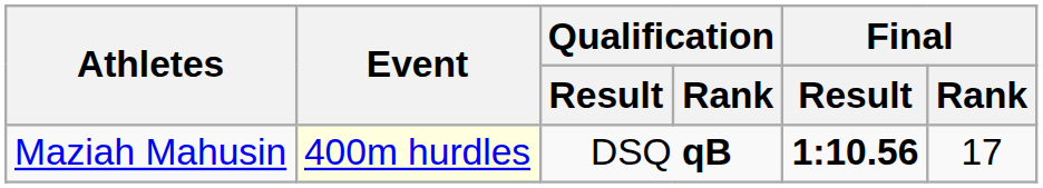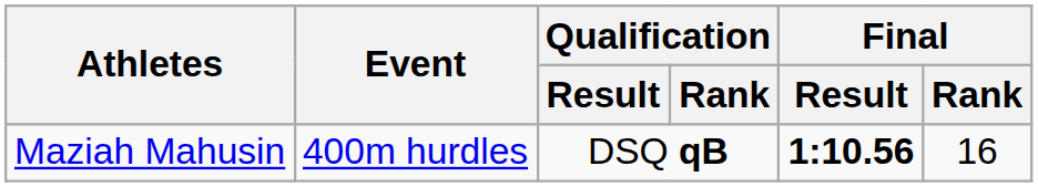Maziah Mahusin | Event: lightyellow background -> no background
Maziah Mahusin | Final / Rank: 17 -> 16
